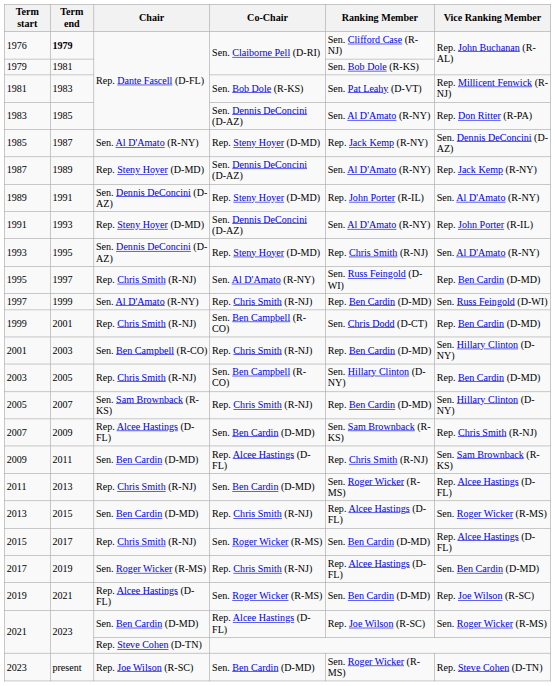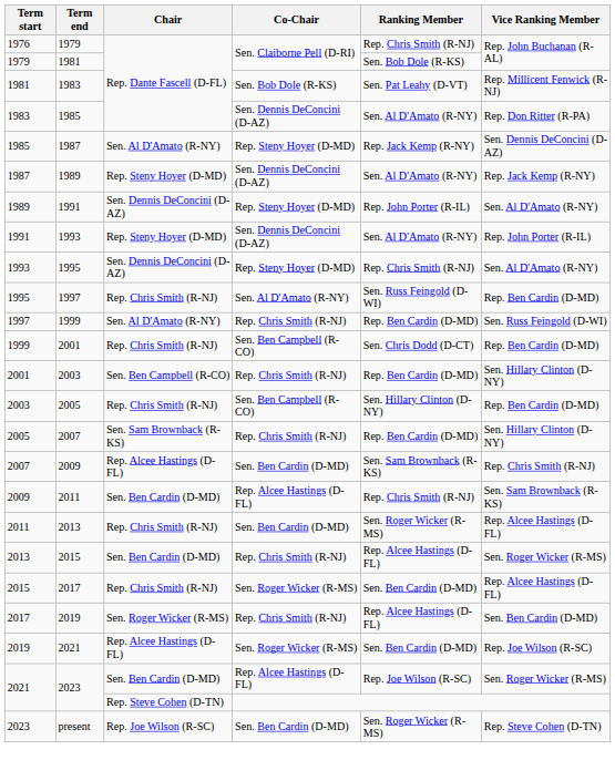1976 | Term end: bold -> normal
1976 | Ranking Member: Sen. Clifford Case (R-NJ) -> Rep. Chris Smith (R-NJ)
